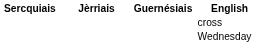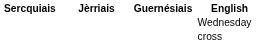rows swapped: cross <-> Wednesday
